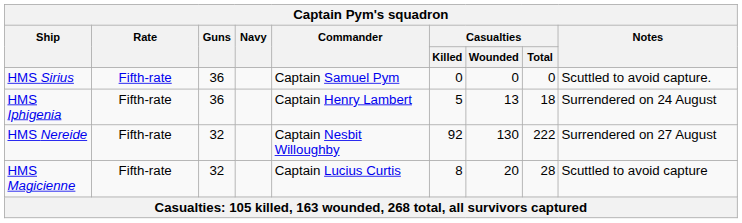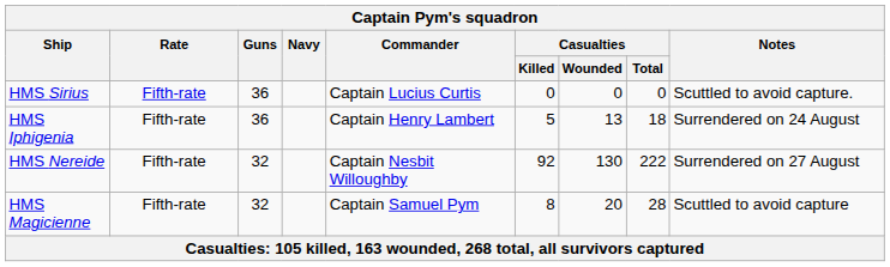HMS Sirius | Commander: Captain Samuel Pym -> Captain Lucius Curtis
HMS Magicienne | Commander: Captain Lucius Curtis -> Captain Samuel Pym
